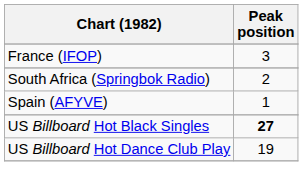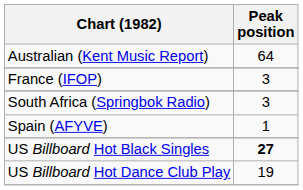+ row: Australian (Kent Music Report) | 64
South Africa (Springbok Radio) | Peak position: 2 -> 3
